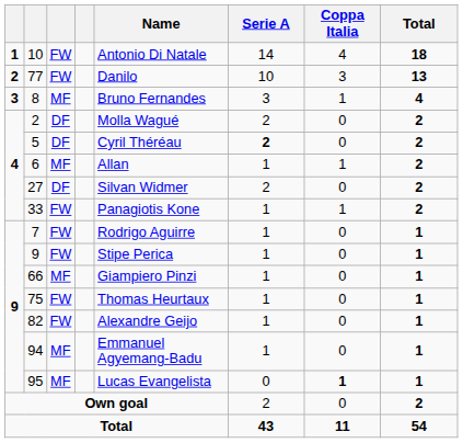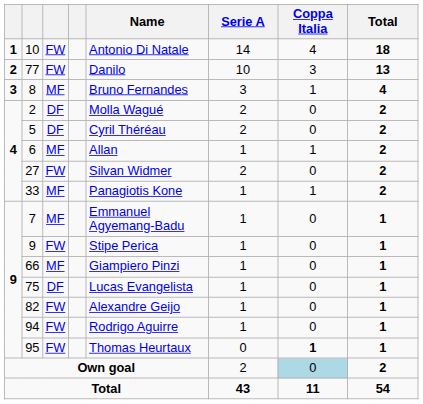5 | Serie A: bold -> normal
27 | column 3: DF -> FW
33 | column 3: FW -> MF
7 | column 3: FW -> MF
7 | Name: Rodrigo Aguirre -> Emmanuel Agyemang-Badu
75 | column 3: FW -> DF
75 | Name: Thomas Heurtaux -> Lucas Evangelista
94 | column 3: MF -> FW
94 | Name: Emmanuel Agyemang-Badu -> Rodrigo Aguirre
95 | column 3: MF -> FW
95 | Name: Lucas Evangelista -> Thomas Heurtaux
Own goal | Coppa Italia: no background -> lightblue background
